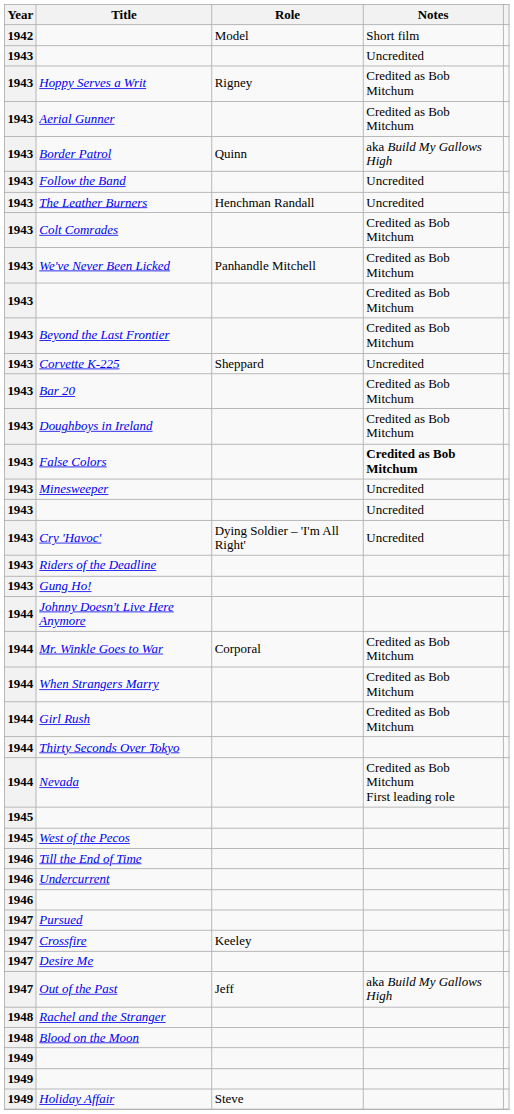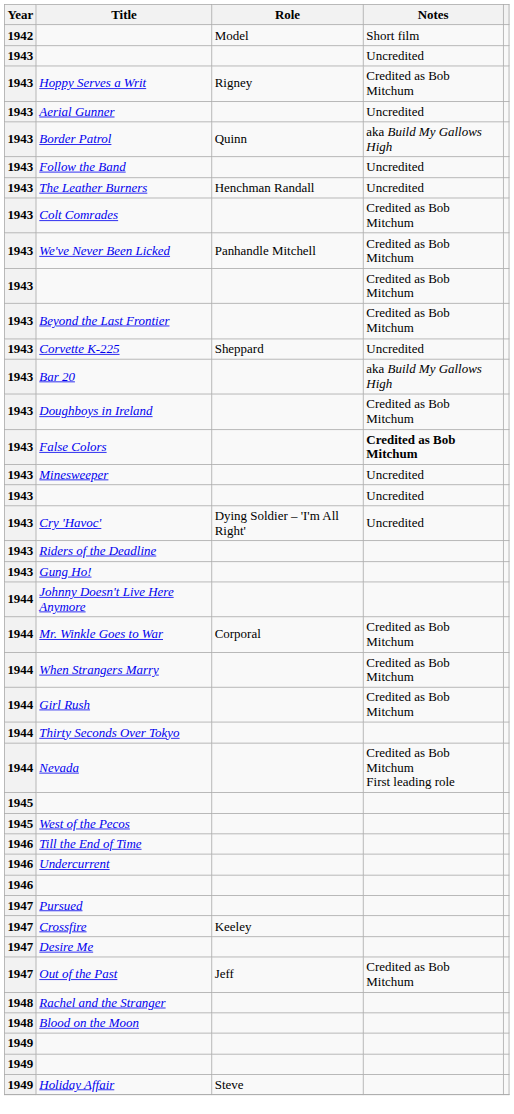Aerial Gunner | Notes: Credited as Bob Mitchum -> Uncredited
Bar 20 | Notes: Credited as Bob Mitchum -> aka Build My Gallows High
Out of the Past | Notes: aka Build My Gallows High -> Credited as Bob Mitchum
